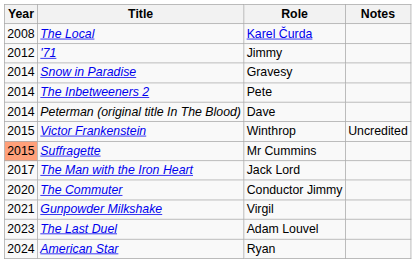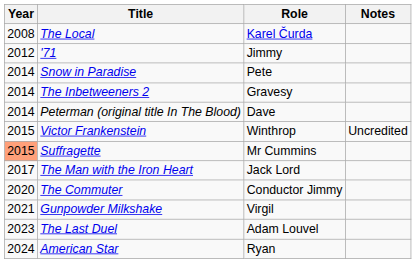Snow in Paradise | Role: Gravesy -> Pete
The Inbetweeners 2 | Role: Pete -> Gravesy
